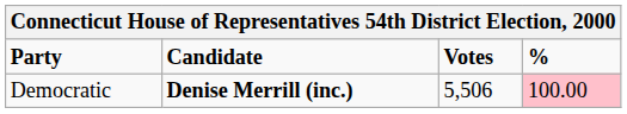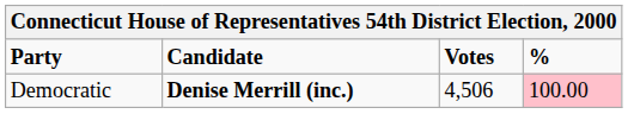Democratic | Votes: 5,506 -> 4,506
